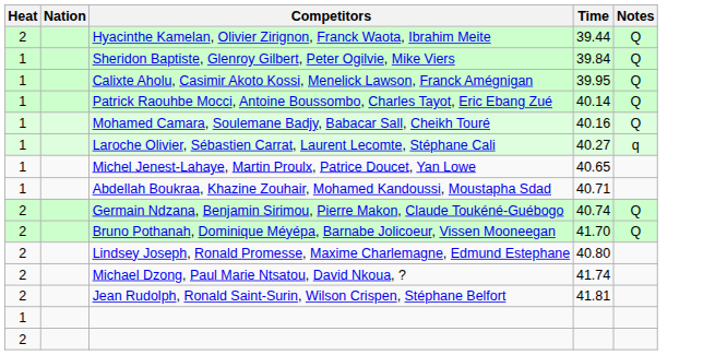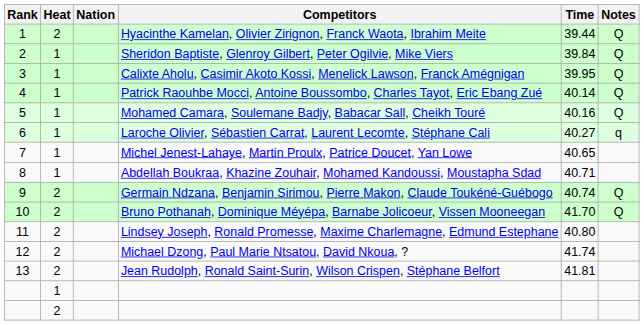+ column: Rank | 1 | 2 | 3 | 4 | 5 | 6 | 7 | 8 | 9 | 10 | 11 | 12 | 13
